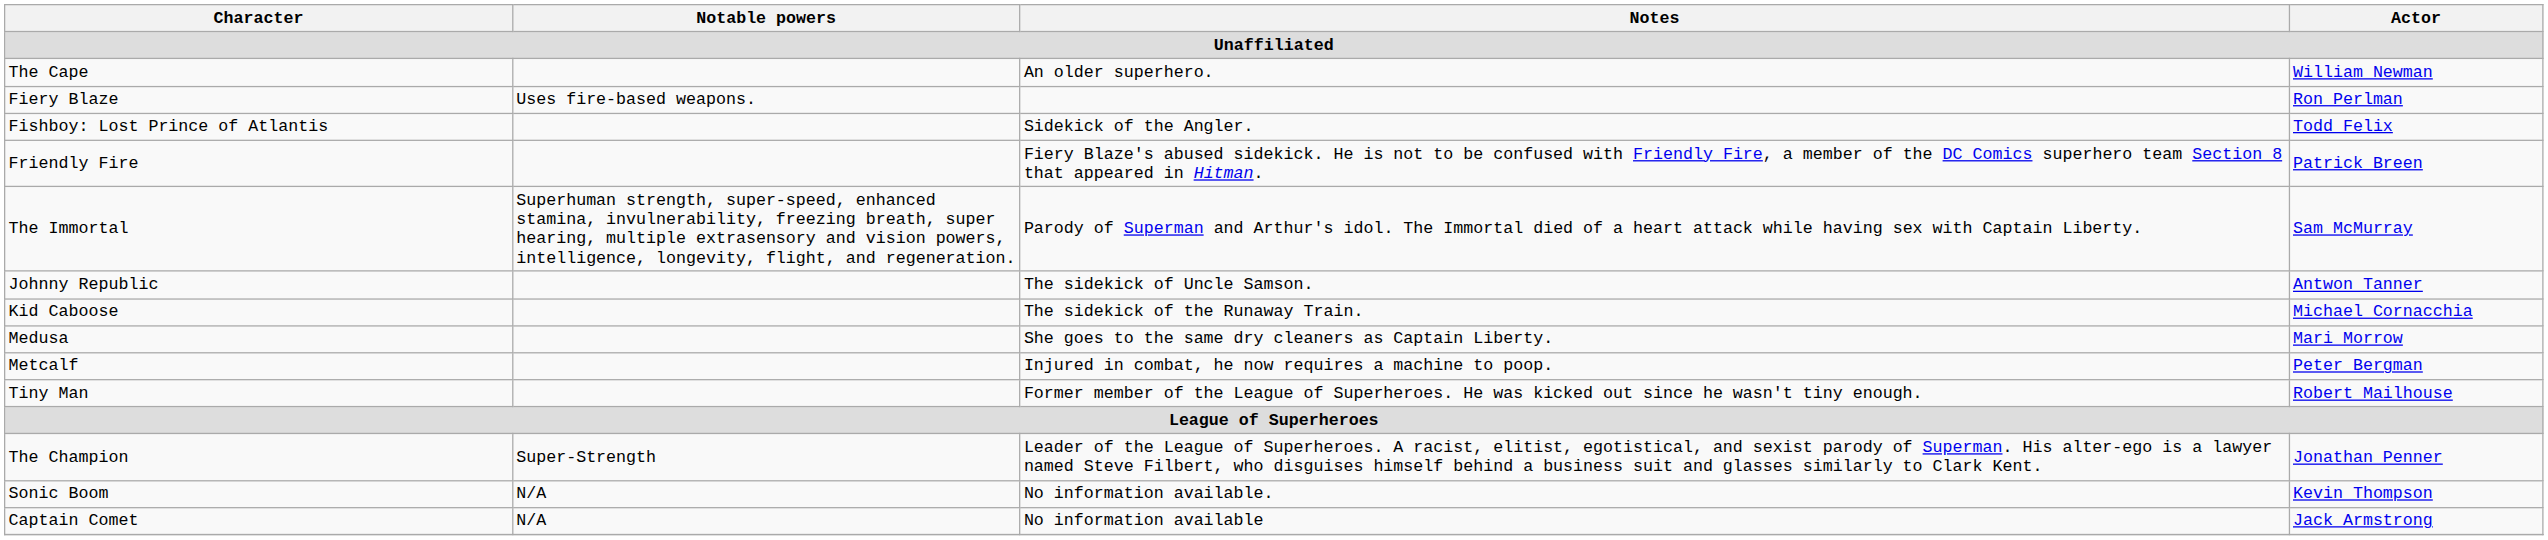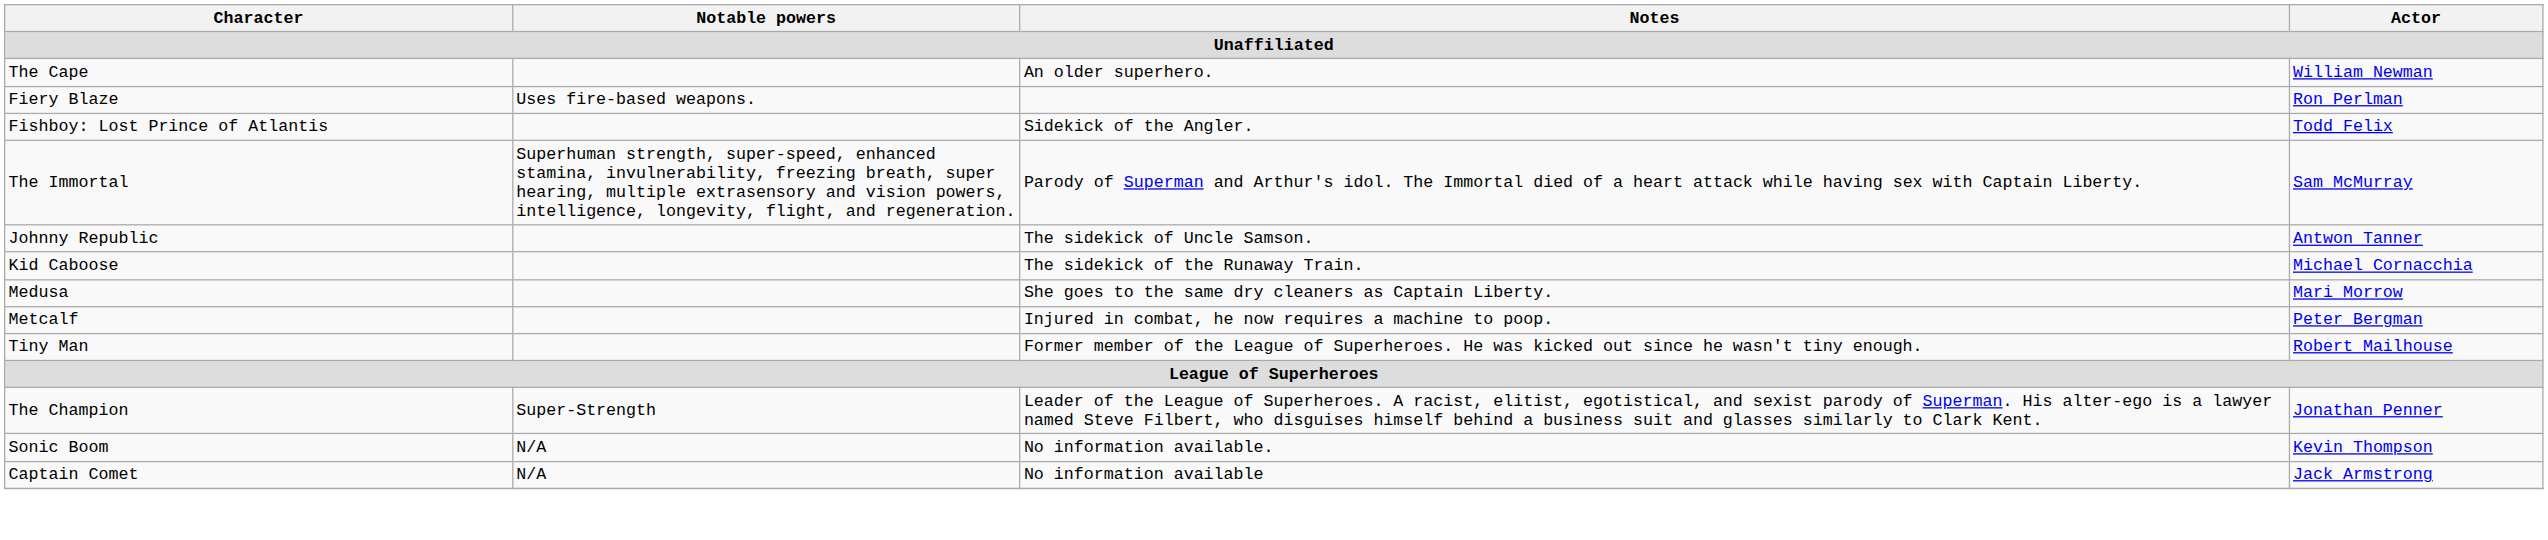- row: Friendly Fire | Fiery Blaze's abused sidekick. He is not to be confused with Friendly Fire, a member of the DC Comics superhero team Section 8 that appeared in Hitman. | Patrick Breen
